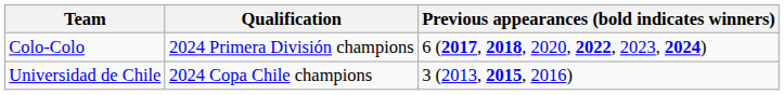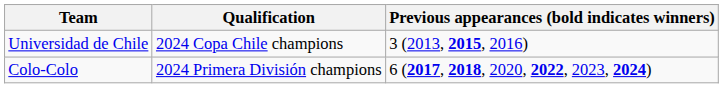rows swapped: Colo-Colo <-> Universidad de Chile
